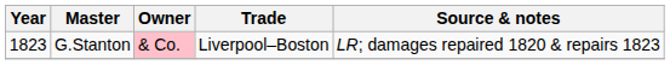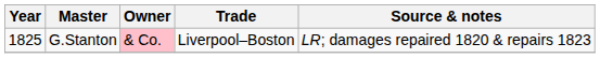G.Stanton | Year: 1823 -> 1825
